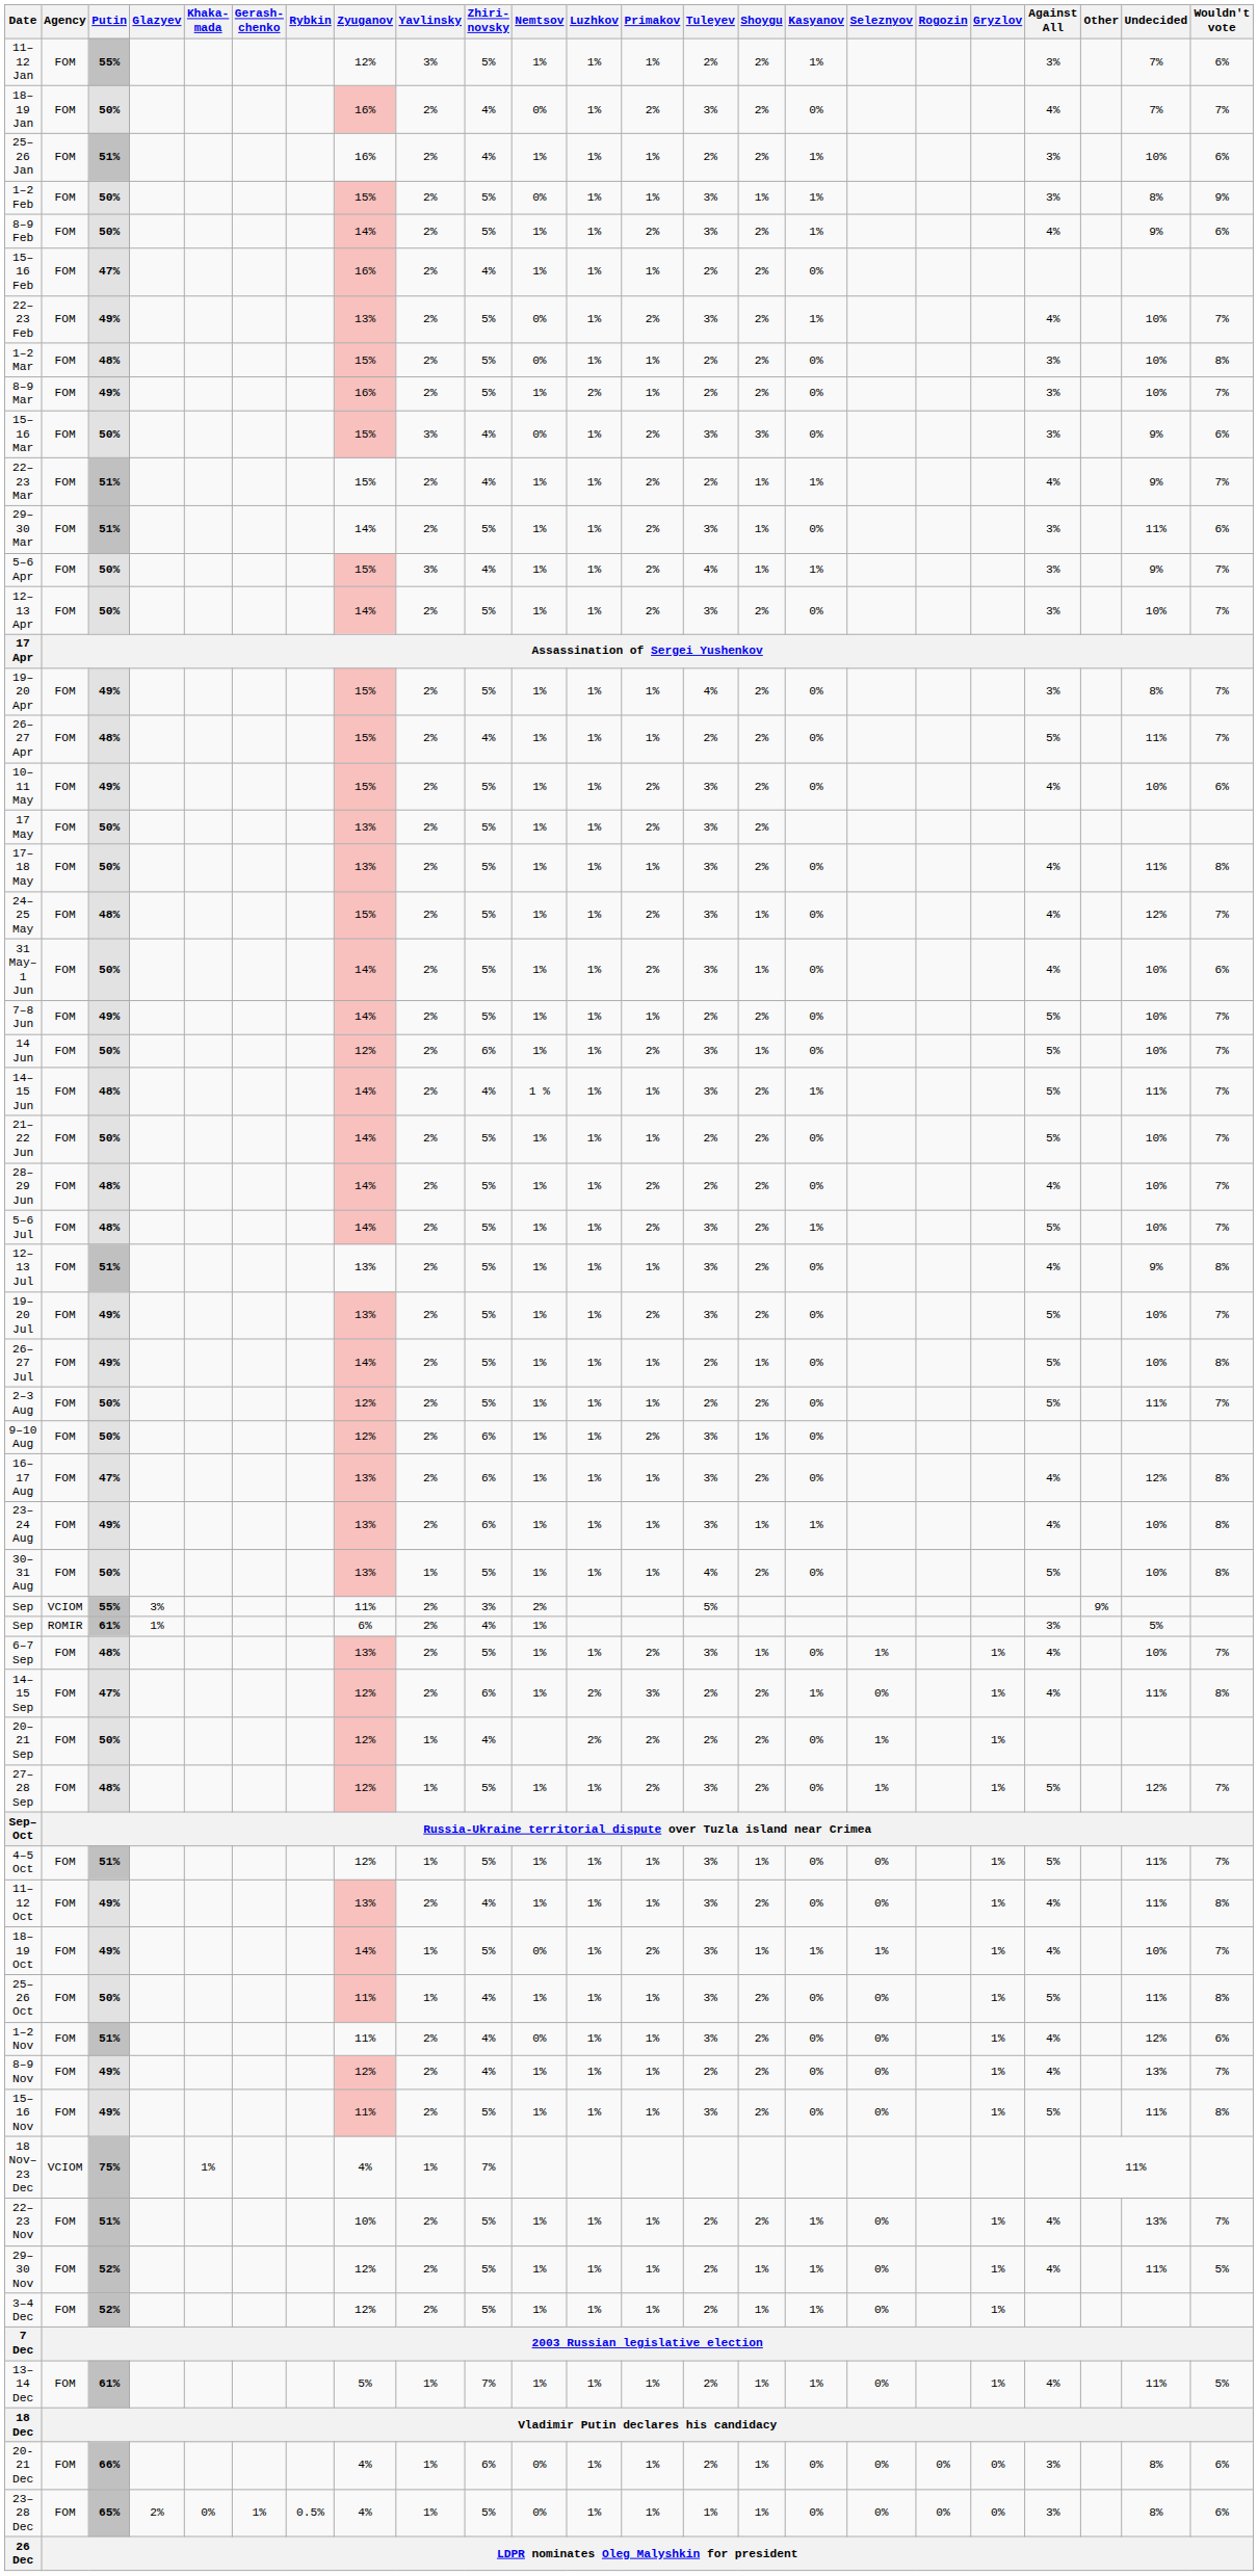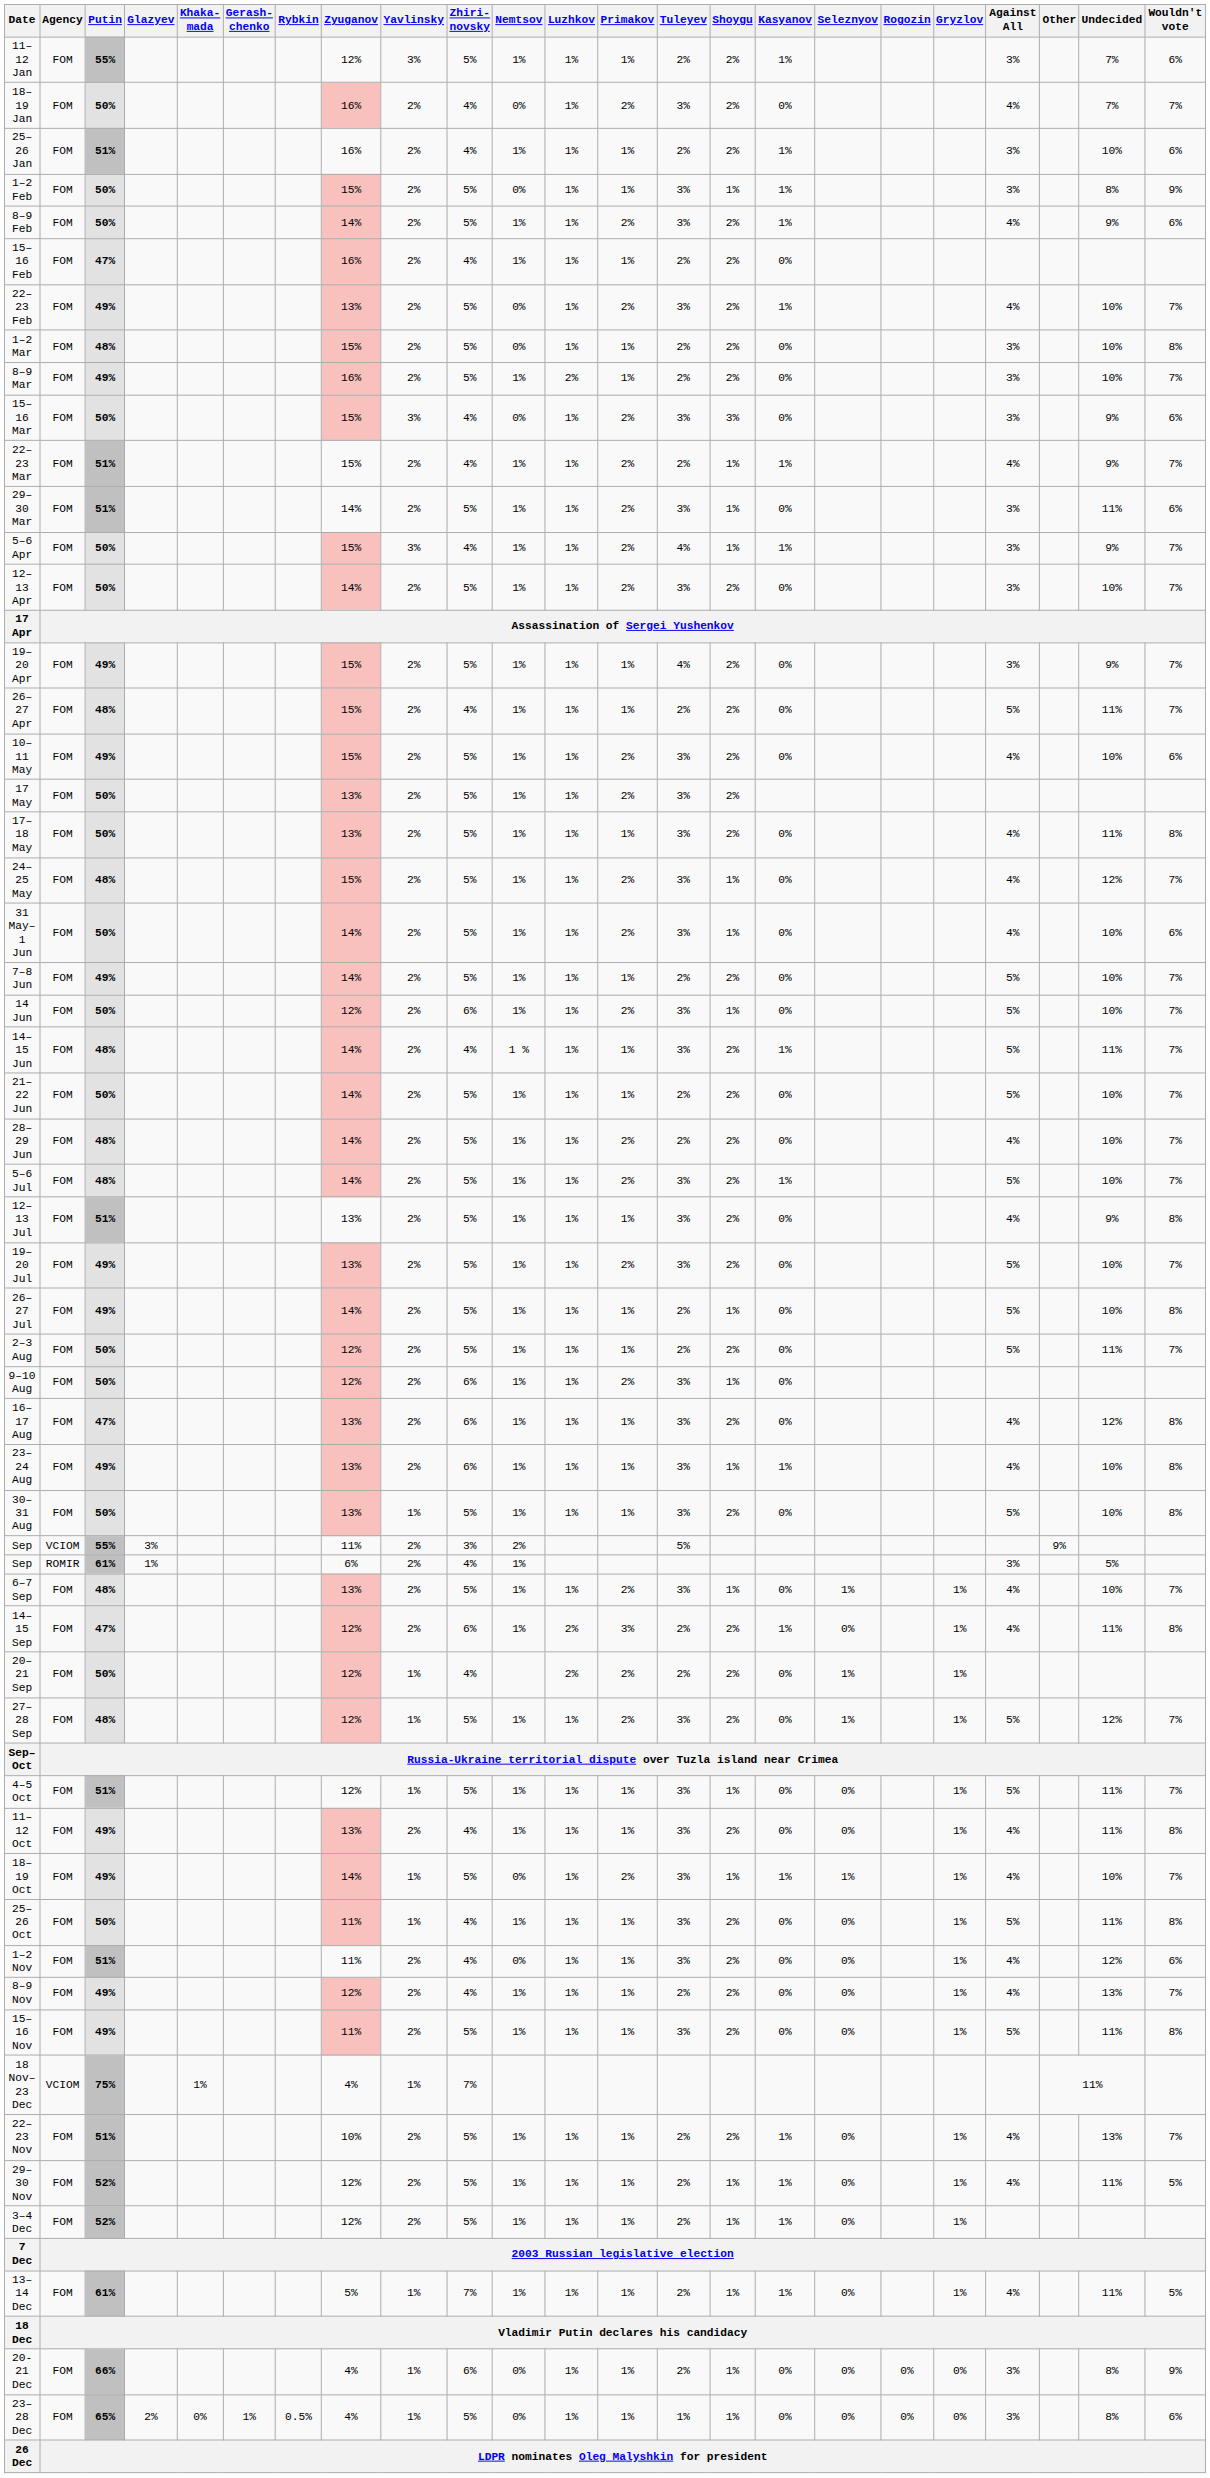19–20 Apr | Undecided: 8% -> 9%
30–31 Aug | Tuleyev: 4% -> 3%
20-21 Dec | Wouldn't vote: 6% -> 9%
